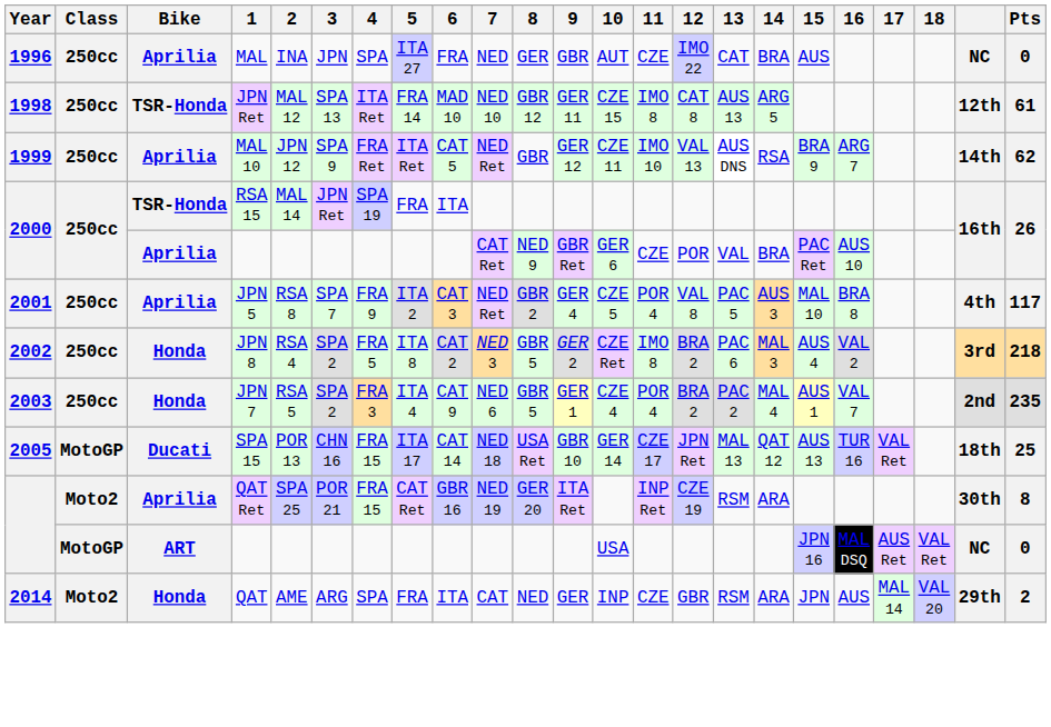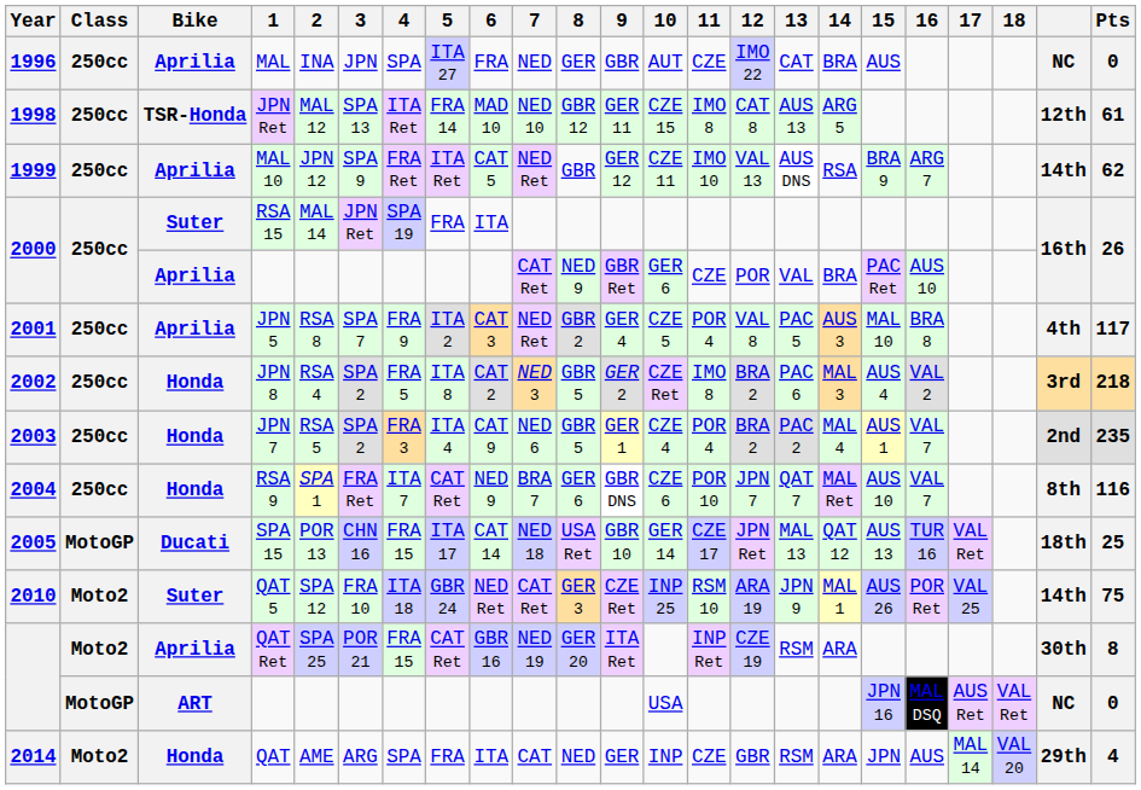RSA 15 | Bike: TSR-Honda -> Suter
+ row: 2004 | 250cc | Honda | RSA 9 | SPA 1 | FRA Ret | ITA 7 | CAT Ret | NED 9 | BRA 7 | GER 6 | GBR DNS | CZE 6 | POR 10 | JPN 7 | QAT 7 | MAL Ret | AUS 10 | VAL 7 | 8th | 116
+ row: 2010 | Moto2 | Suter | QAT 5 | SPA 12 | FRA 10 | ITA 18 | GBR 24 | NED Ret | CAT Ret | GER 3 | CZE Ret | INP 25 | RSM 10 | ARA 19 | JPN 9 | MAL 1 | AUS 26 | POR Ret | VAL 25 | 14th | 75
QAT | Pts: 2 -> 4
